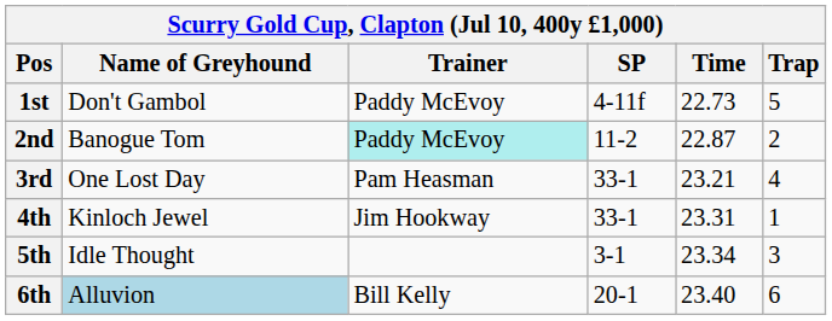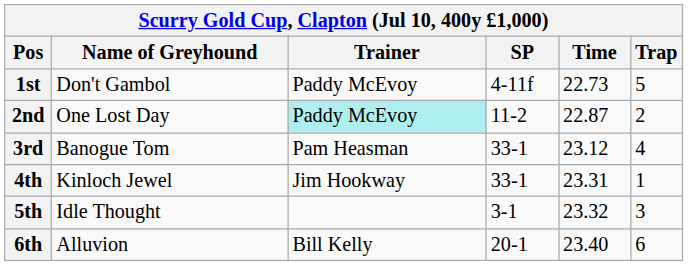2nd | Name of Greyhound: Banogue Tom -> One Lost Day
3rd | Name of Greyhound: One Lost Day -> Banogue Tom
3rd | Time: 23.21 -> 23.12
5th | Time: 23.34 -> 23.32
6th | Name of Greyhound: lightblue background -> no background
